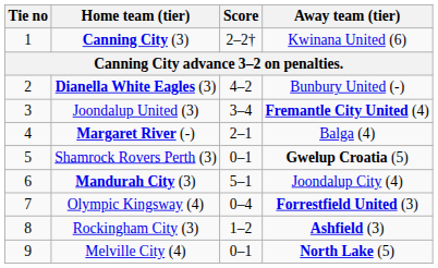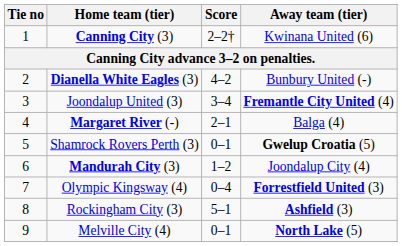Mandurah City (3) | Score: 5–1 -> 1–2
Rockingham City (3) | Score: 1–2 -> 5–1
